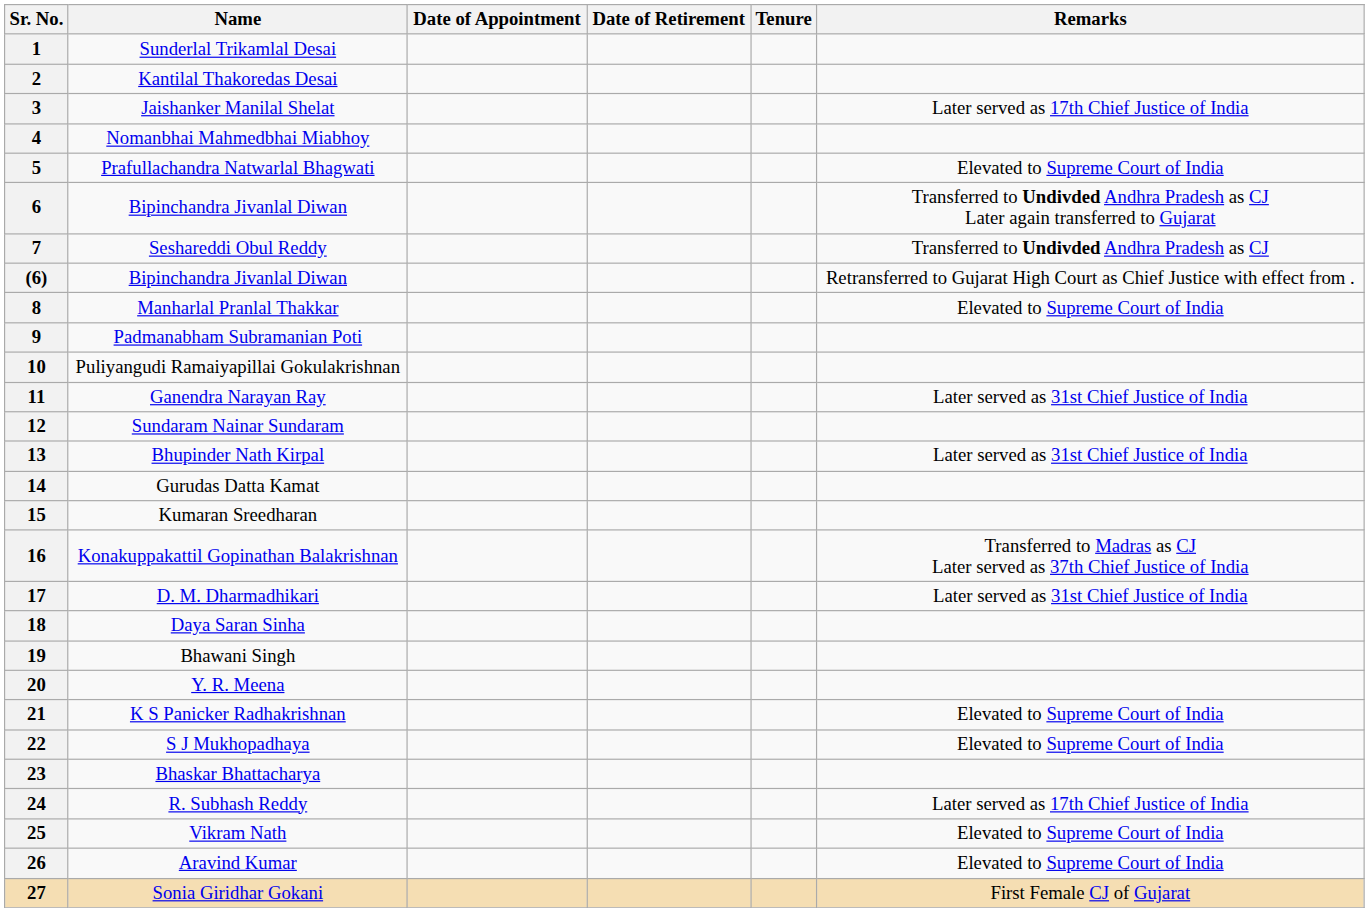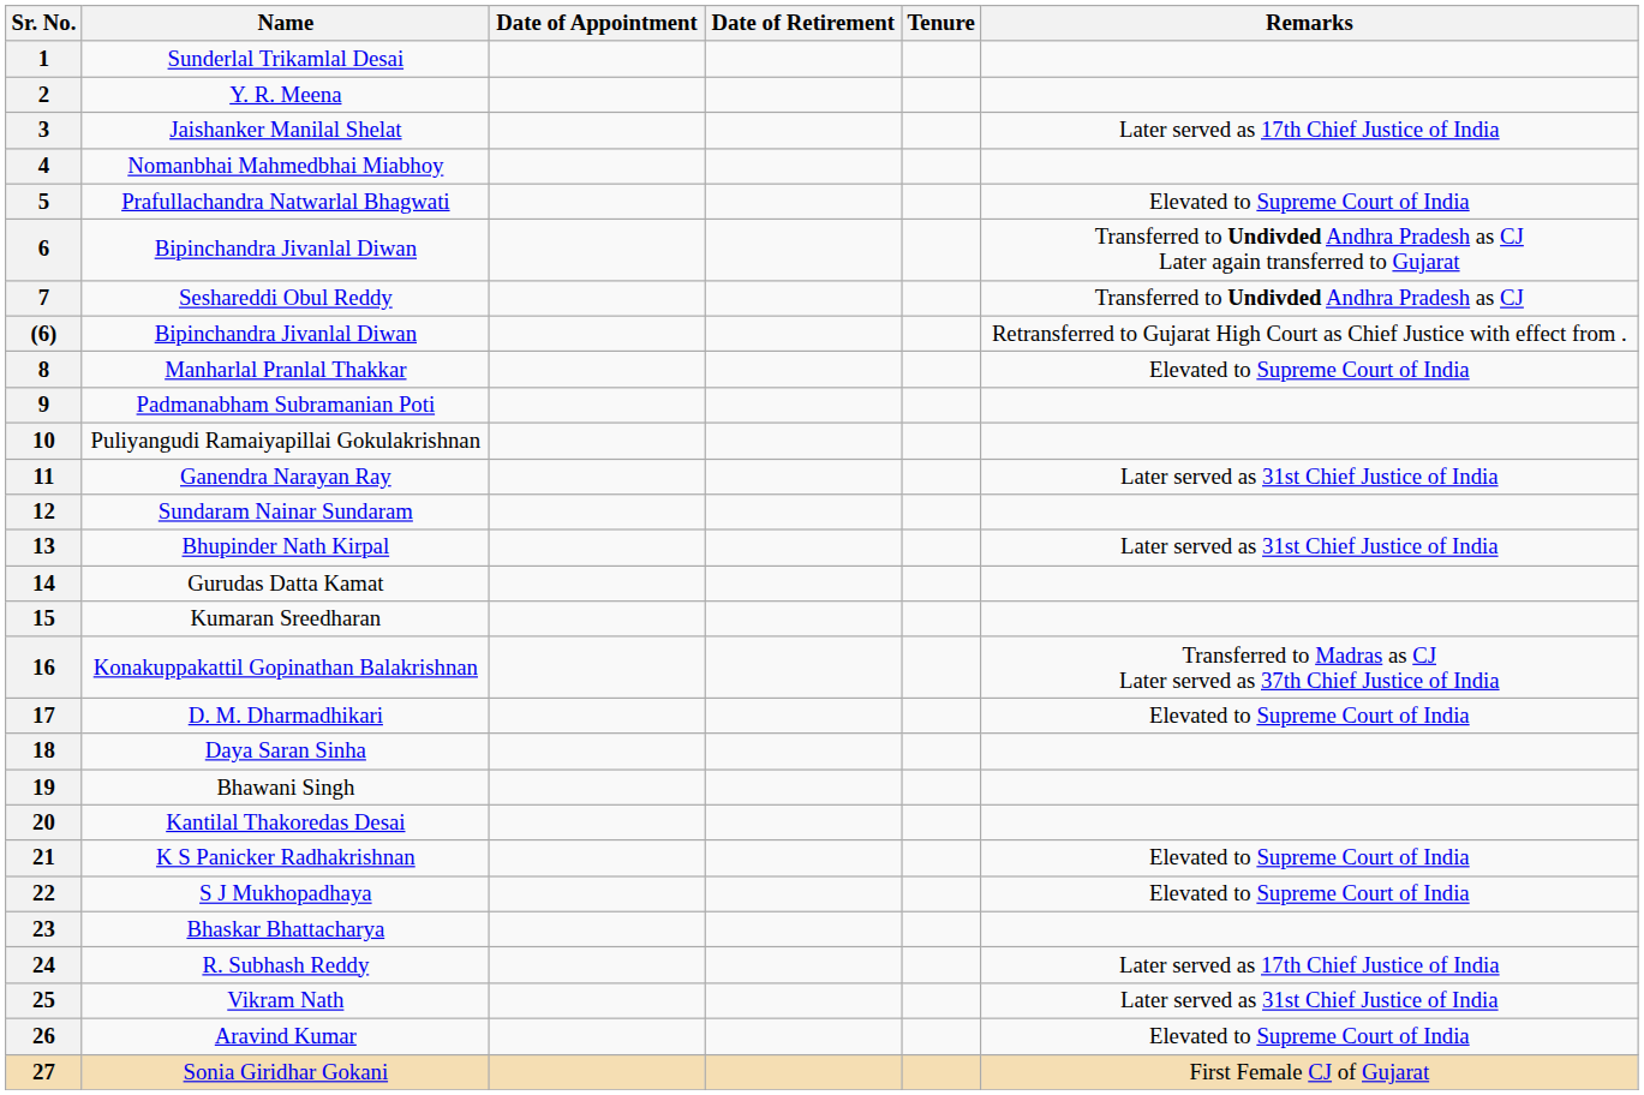2 | Name: Kantilal Thakoredas Desai -> Y. R. Meena
17 | Remarks: Later served as 31st Chief Justice of India -> Elevated to Supreme Court of India
20 | Name: Y. R. Meena -> Kantilal Thakoredas Desai
25 | Remarks: Elevated to Supreme Court of India -> Later served as 31st Chief Justice of India
